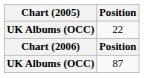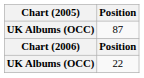rows swapped: 22 <-> 87
